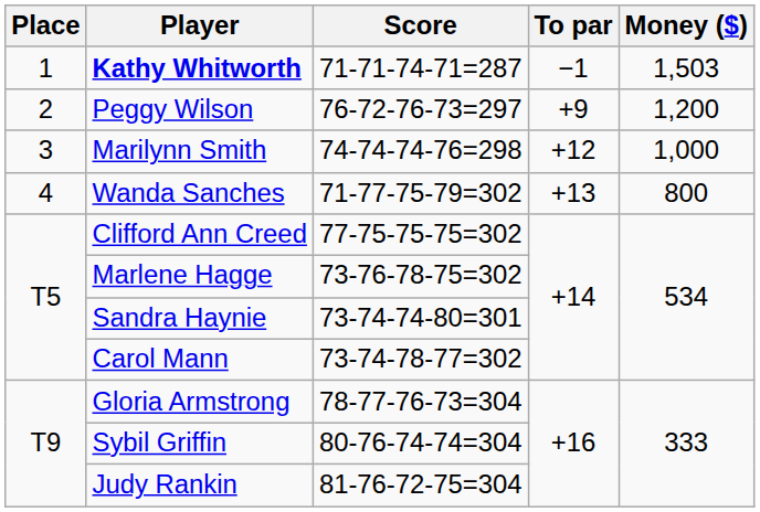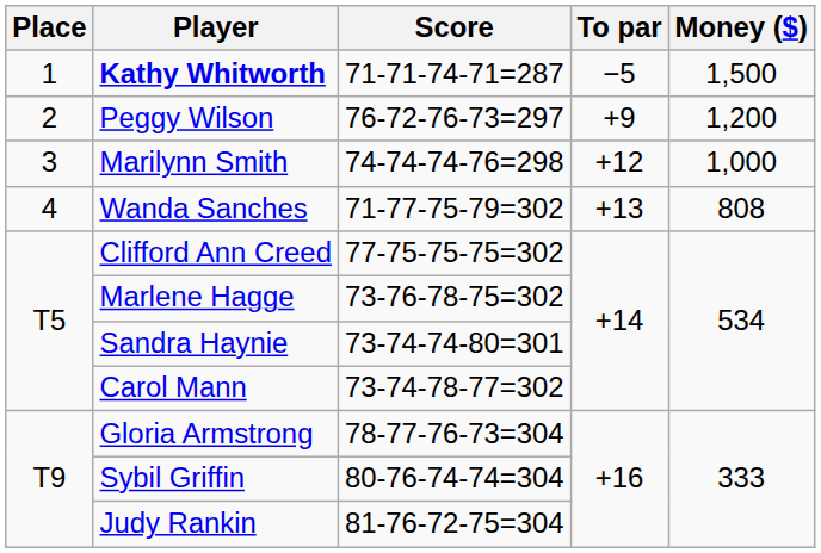Kathy Whitworth | To par: −1 -> −5
Kathy Whitworth | Money ($): 1,503 -> 1,500
Wanda Sanches | Money ($): 800 -> 808
